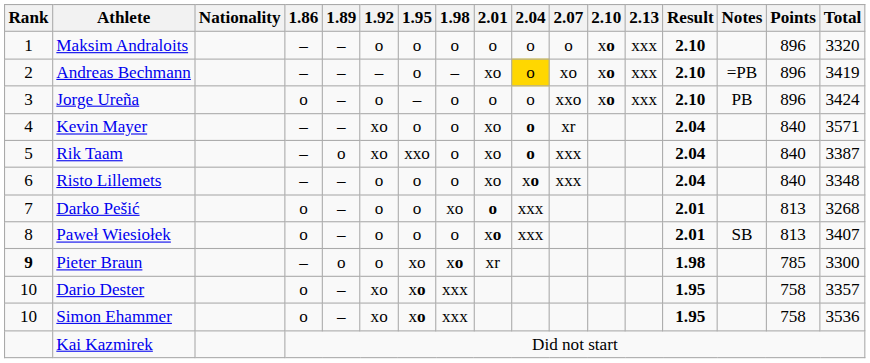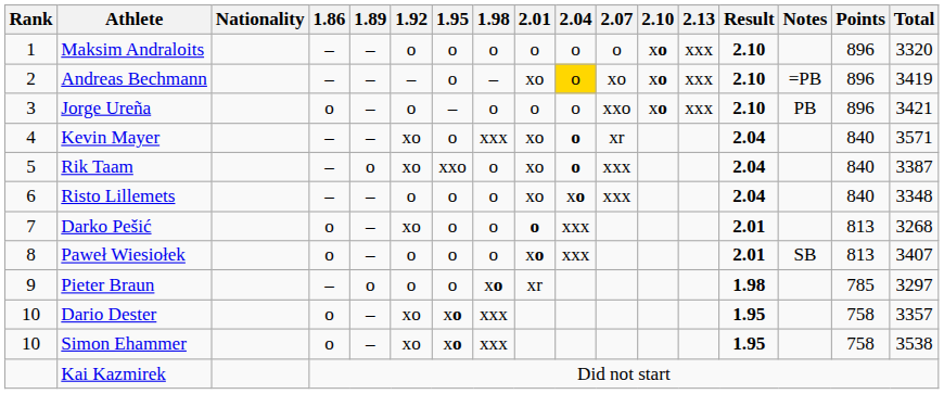Jorge Ureña | Total: 3424 -> 3421
Kevin Mayer | 1.98: o -> xxx
Darko Pešić | 1.92: o -> xo
Darko Pešić | 1.98: xo -> o
Pieter Braun | Rank: bold -> normal
Pieter Braun | 1.95: xo -> o
Pieter Braun | Total: 3300 -> 3297
Simon Ehammer | Total: 3536 -> 3538
